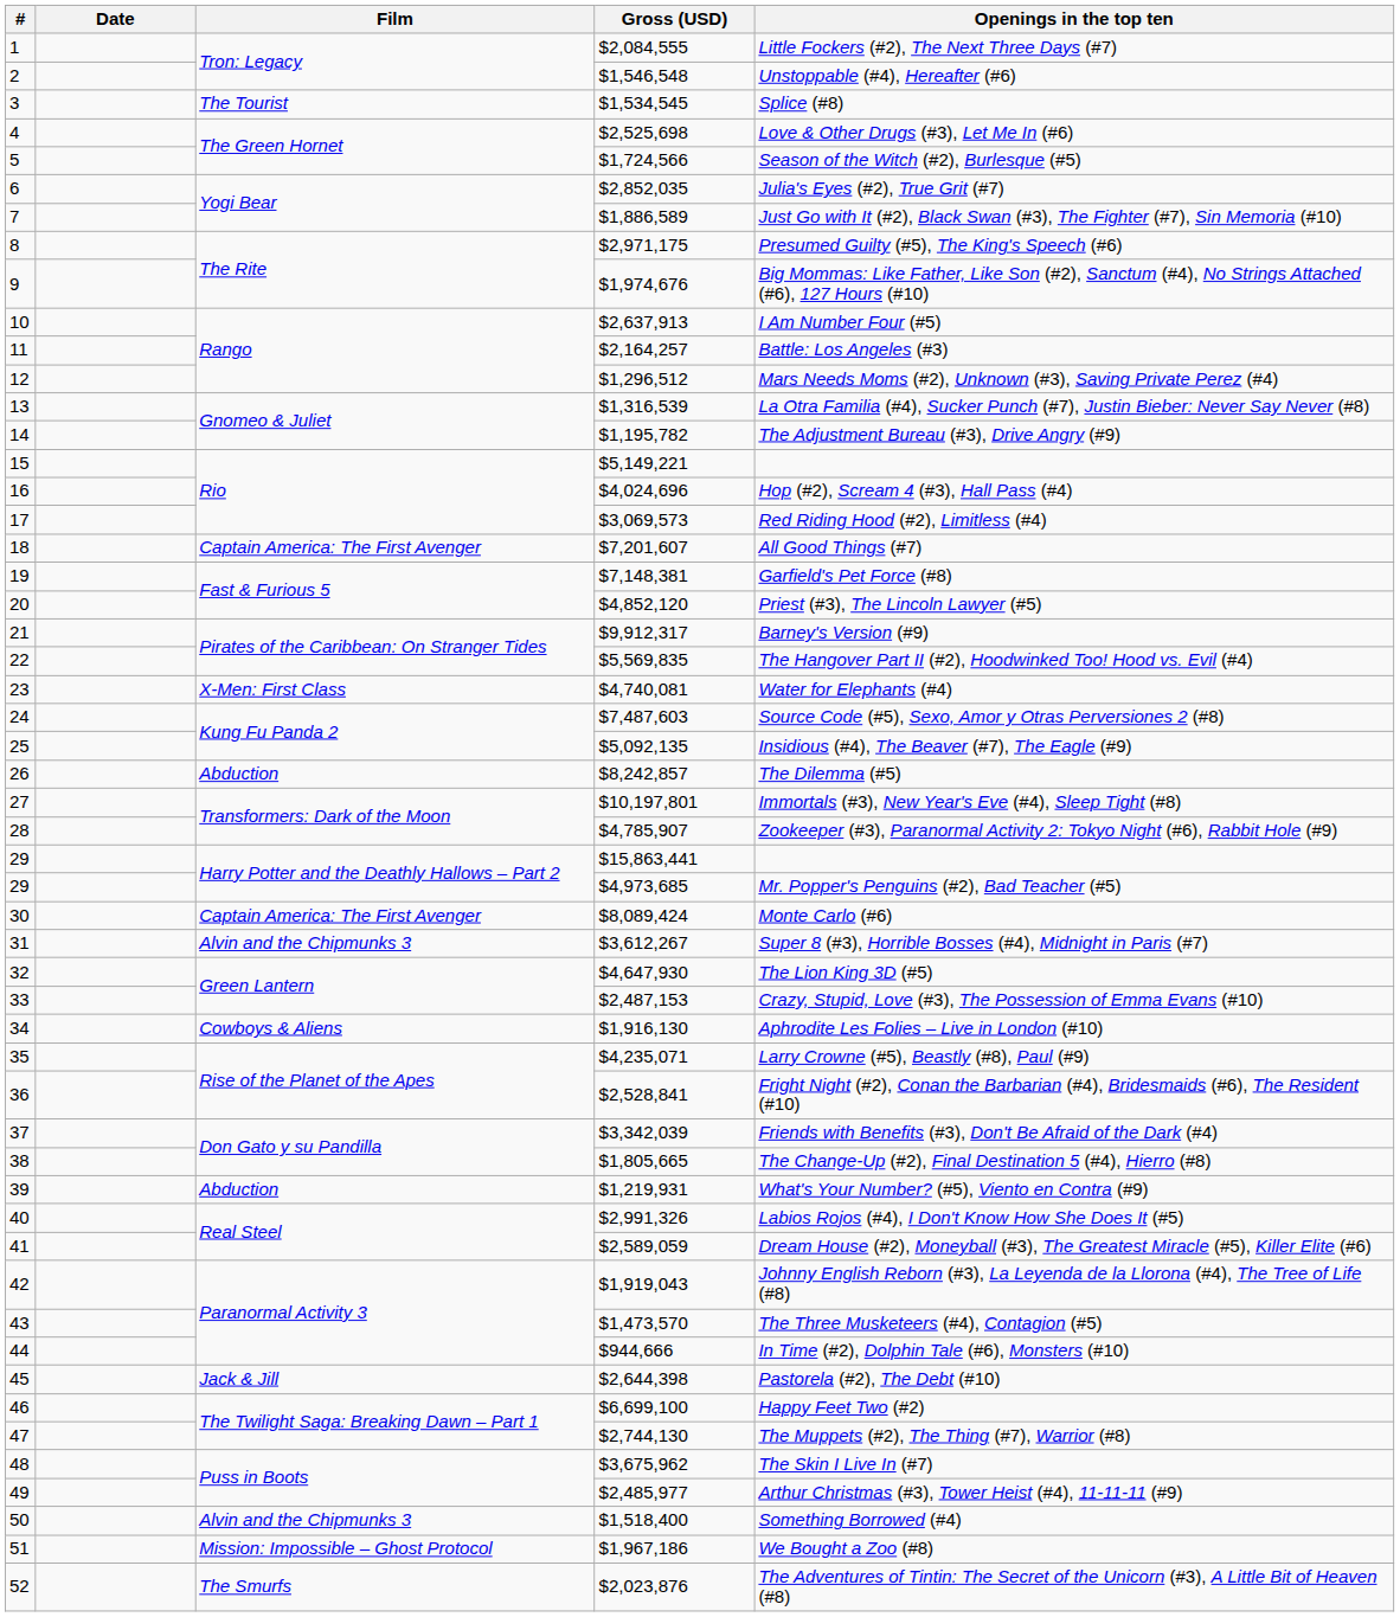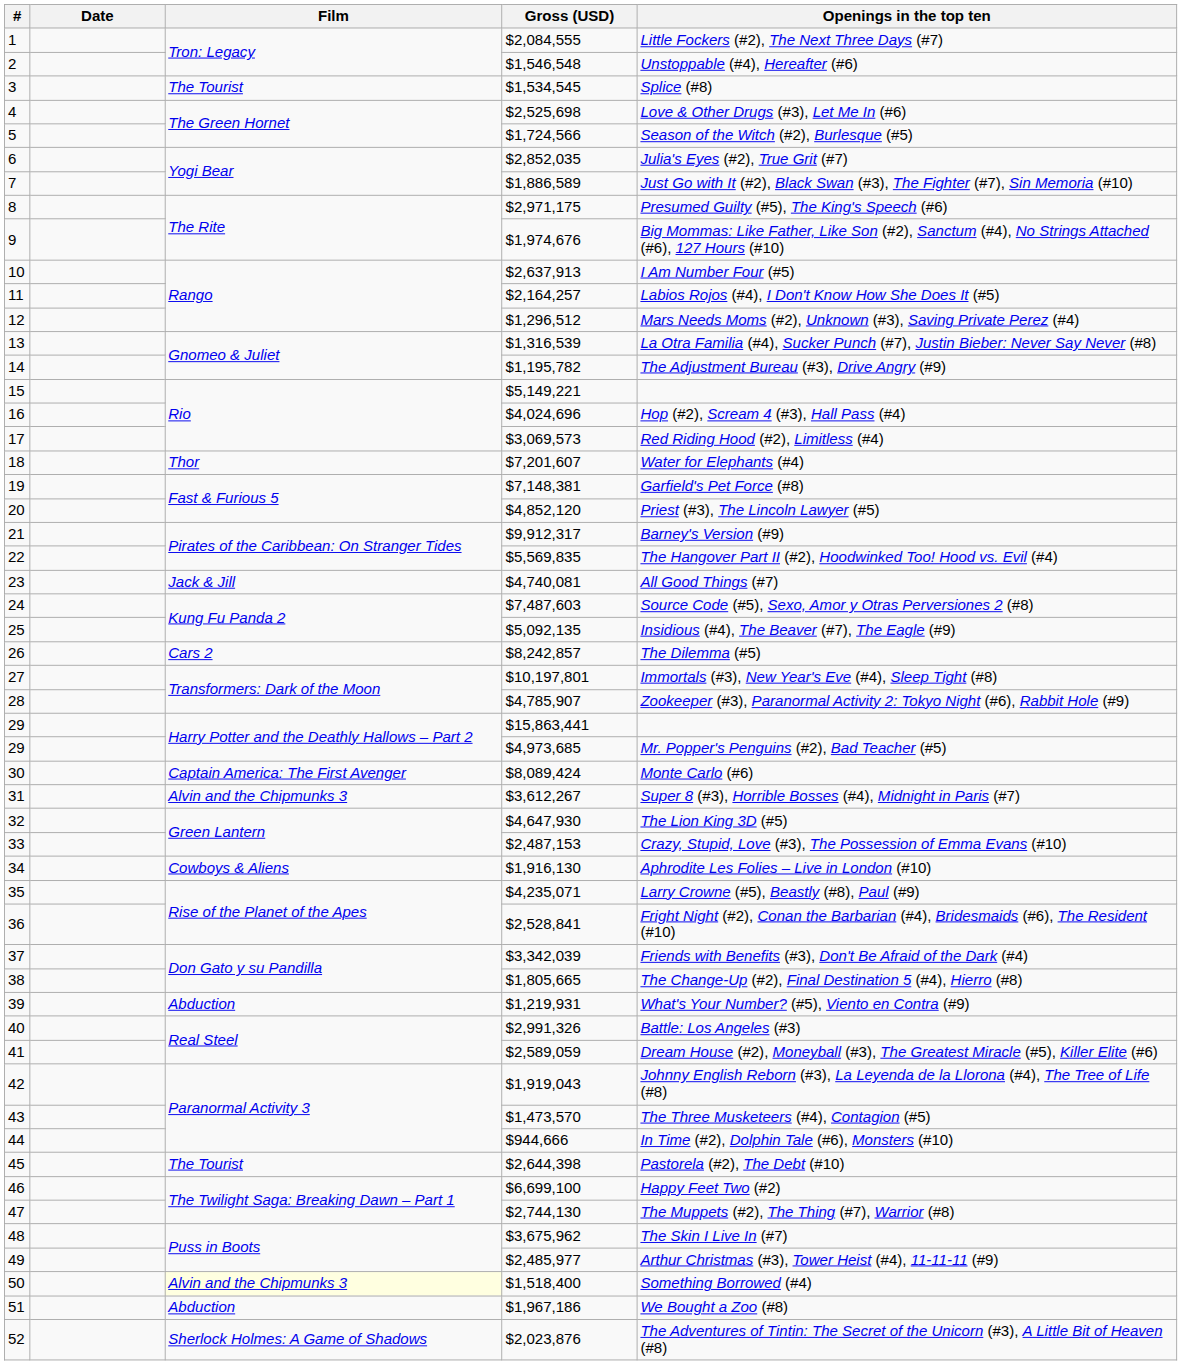$2,164,257 | Openings in the top ten: Battle: Los Angeles (#3) -> Labios Rojos (#4), I Don't Know How She Does It (#5)
$7,201,607 | Film: Captain America: The First Avenger -> Thor
$7,201,607 | Openings in the top ten: All Good Things (#7) -> Water for Elephants (#4)
$4,740,081 | Film: X-Men: First Class -> Jack & Jill
$4,740,081 | Openings in the top ten: Water for Elephants (#4) -> All Good Things (#7)
$8,242,857 | Film: Abduction -> Cars 2
$2,991,326 | Openings in the top ten: Labios Rojos (#4), I Don't Know How She Does It (#5) -> Battle: Los Angeles (#3)
$2,644,398 | Film: Jack & Jill -> The Tourist
$1,518,400 | Film: no background -> lightyellow background
$1,967,186 | Film: Mission: Impossible – Ghost Protocol -> Abduction
$2,023,876 | Film: The Smurfs -> Sherlock Holmes: A Game of Shadows
